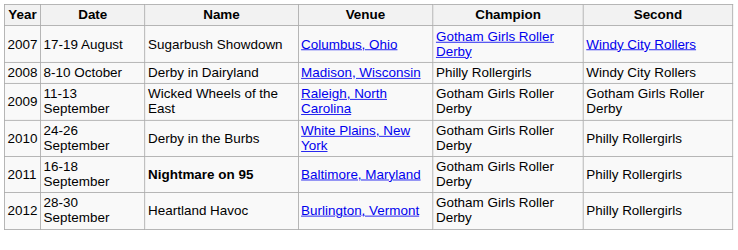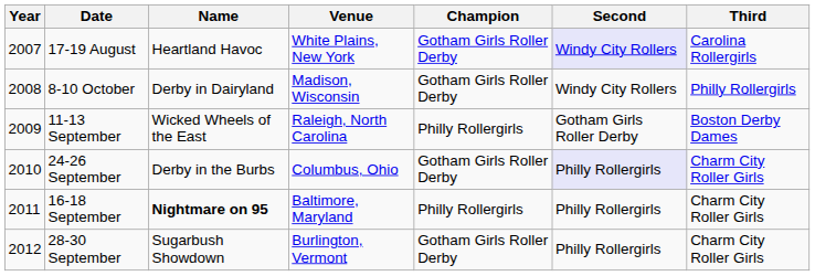+ column: Third | Carolina Rollergirls | Philly Rollergirls | Boston Derby Dames | Charm City Roller Girls | Charm City Roller Girls | Charm City Roller Girls
17-19 August | Name: Sugarbush Showdown -> Heartland Havoc
17-19 August | Venue: Columbus, Ohio -> White Plains, New York
17-19 August | Second: no background -> lavender background
8-10 October | Champion: Philly Rollergirls -> Gotham Girls Roller Derby
11-13 September | Champion: Gotham Girls Roller Derby -> Philly Rollergirls
24-26 September | Venue: White Plains, New York -> Columbus, Ohio
24-26 September | Second: no background -> lavender background
16-18 September | Champion: Gotham Girls Roller Derby -> Philly Rollergirls
28-30 September | Name: Heartland Havoc -> Sugarbush Showdown
